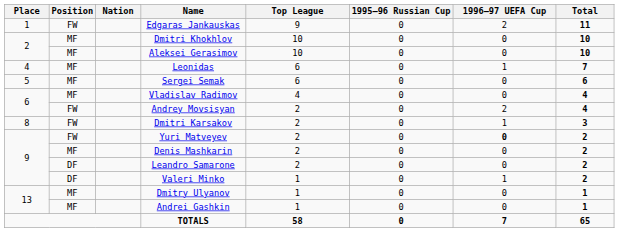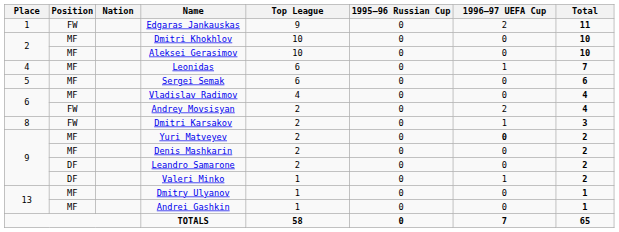Yuri Matveyev | Position: FW -> MF
